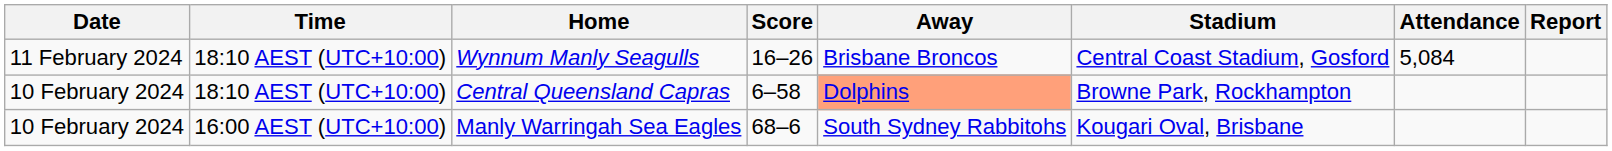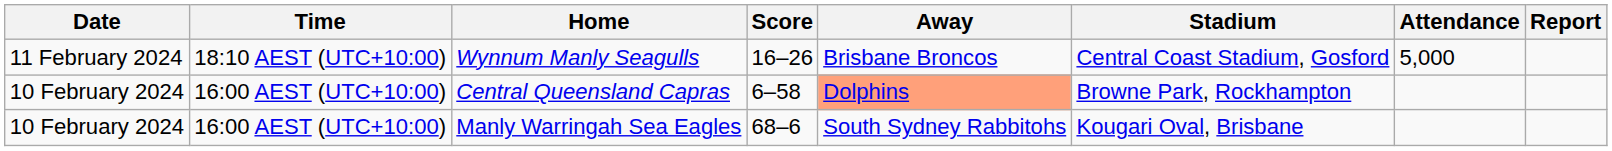Wynnum Manly Seagulls | Attendance: 5,084 -> 5,000
Central Queensland Capras | Time: 18:10 AEST (UTC+10:00) -> 16:00 AEST (UTC+10:00)
